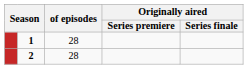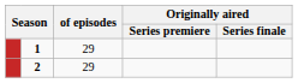1 | of episodes: 28 -> 29
2 | of episodes: 28 -> 29
